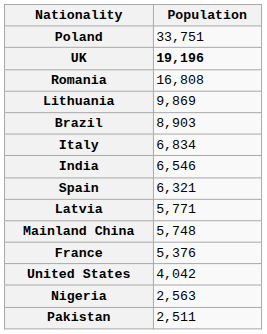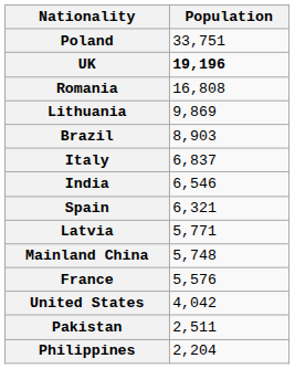Italy | Population: 6,834 -> 6,837
France | Population: 5,376 -> 5,576
- row: Nigeria | 2,563
+ row: Philippines | 2,204
